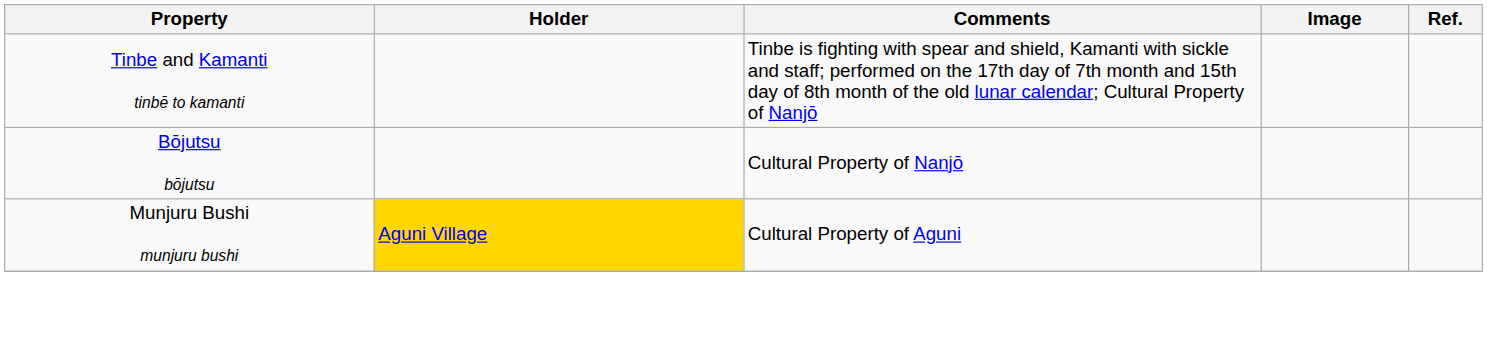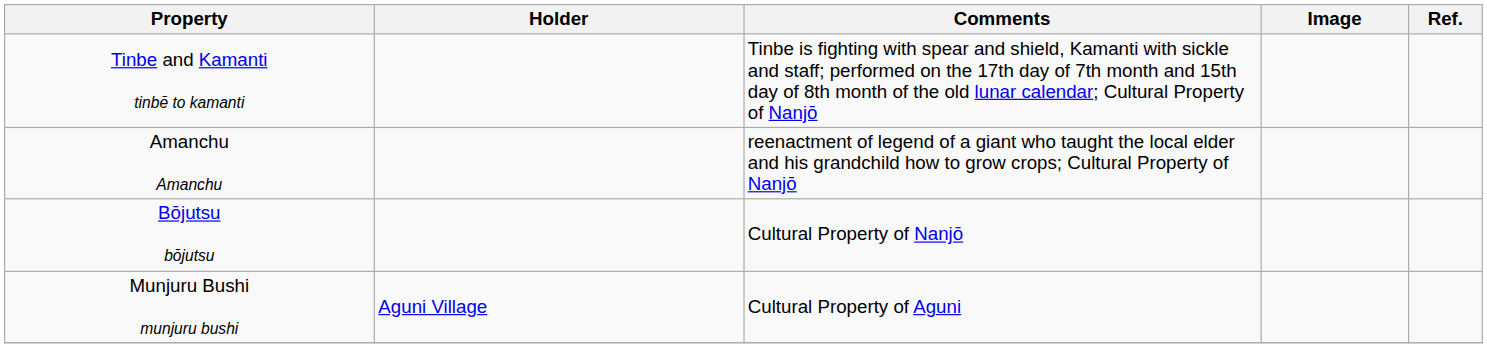+ row: Amanchu Amanchu | reenactment of legend of a giant who taught the local elder and his grandchild how to grow crops; Cultural Property of Nanjō
Munjuru Bushi munjuru bushi | Holder: gold background -> no background
